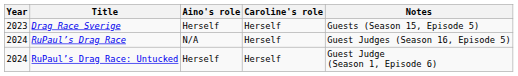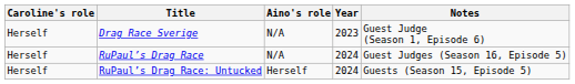columns swapped: Year <-> Caroline's role
Drag Race Sverige | Aino's role: Herself -> N/A
Drag Race Sverige | Notes: Guests (Season 15, Episode 5) -> Guest Judge (Season 1, Episode 6)
RuPaul’s Drag Race: Untucked | Notes: Guest Judge (Season 1, Episode 6) -> Guests (Season 15, Episode 5)
